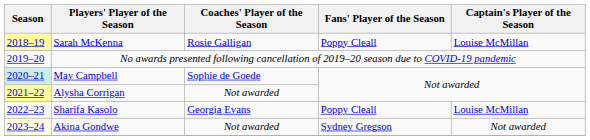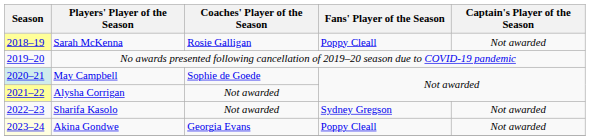Sarah McKenna | Captain's Player of the Season: Louise McMillan -> Not awarded
Sharifa Kasolo | Coaches' Player of the Season: Georgia Evans -> Not awarded
Sharifa Kasolo | Fans' Player of the Season: Poppy Cleall -> Sydney Gregson
Sharifa Kasolo | Captain's Player of the Season: Louise McMillan -> Not awarded
Akina Gondwe | Coaches' Player of the Season: Not awarded -> Georgia Evans
Akina Gondwe | Fans' Player of the Season: Sydney Gregson -> Poppy Cleall
